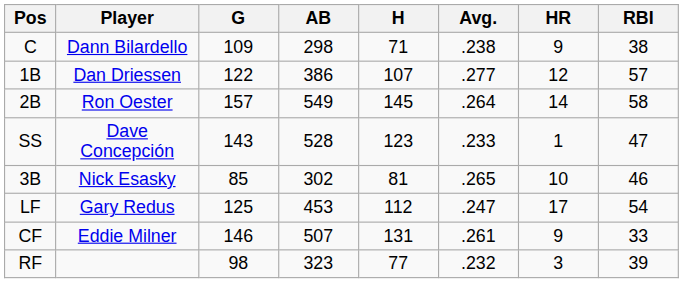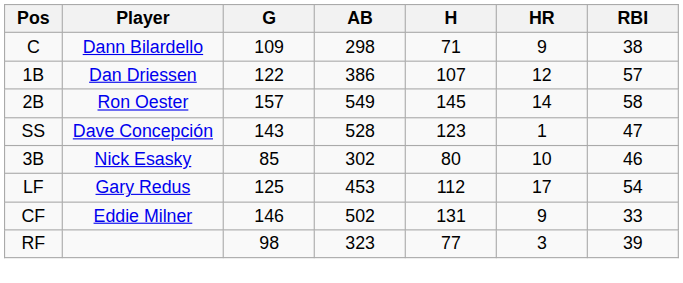- column: Avg. | .238 | .277 | .264 | .233 | .265 | .247 | .261 | .232
3B | H: 81 -> 80
CF | AB: 507 -> 502
